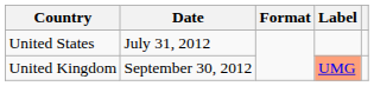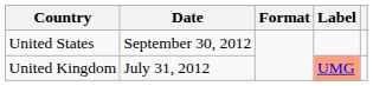United States | Date: July 31, 2012 -> September 30, 2012
United Kingdom | Date: September 30, 2012 -> July 31, 2012
